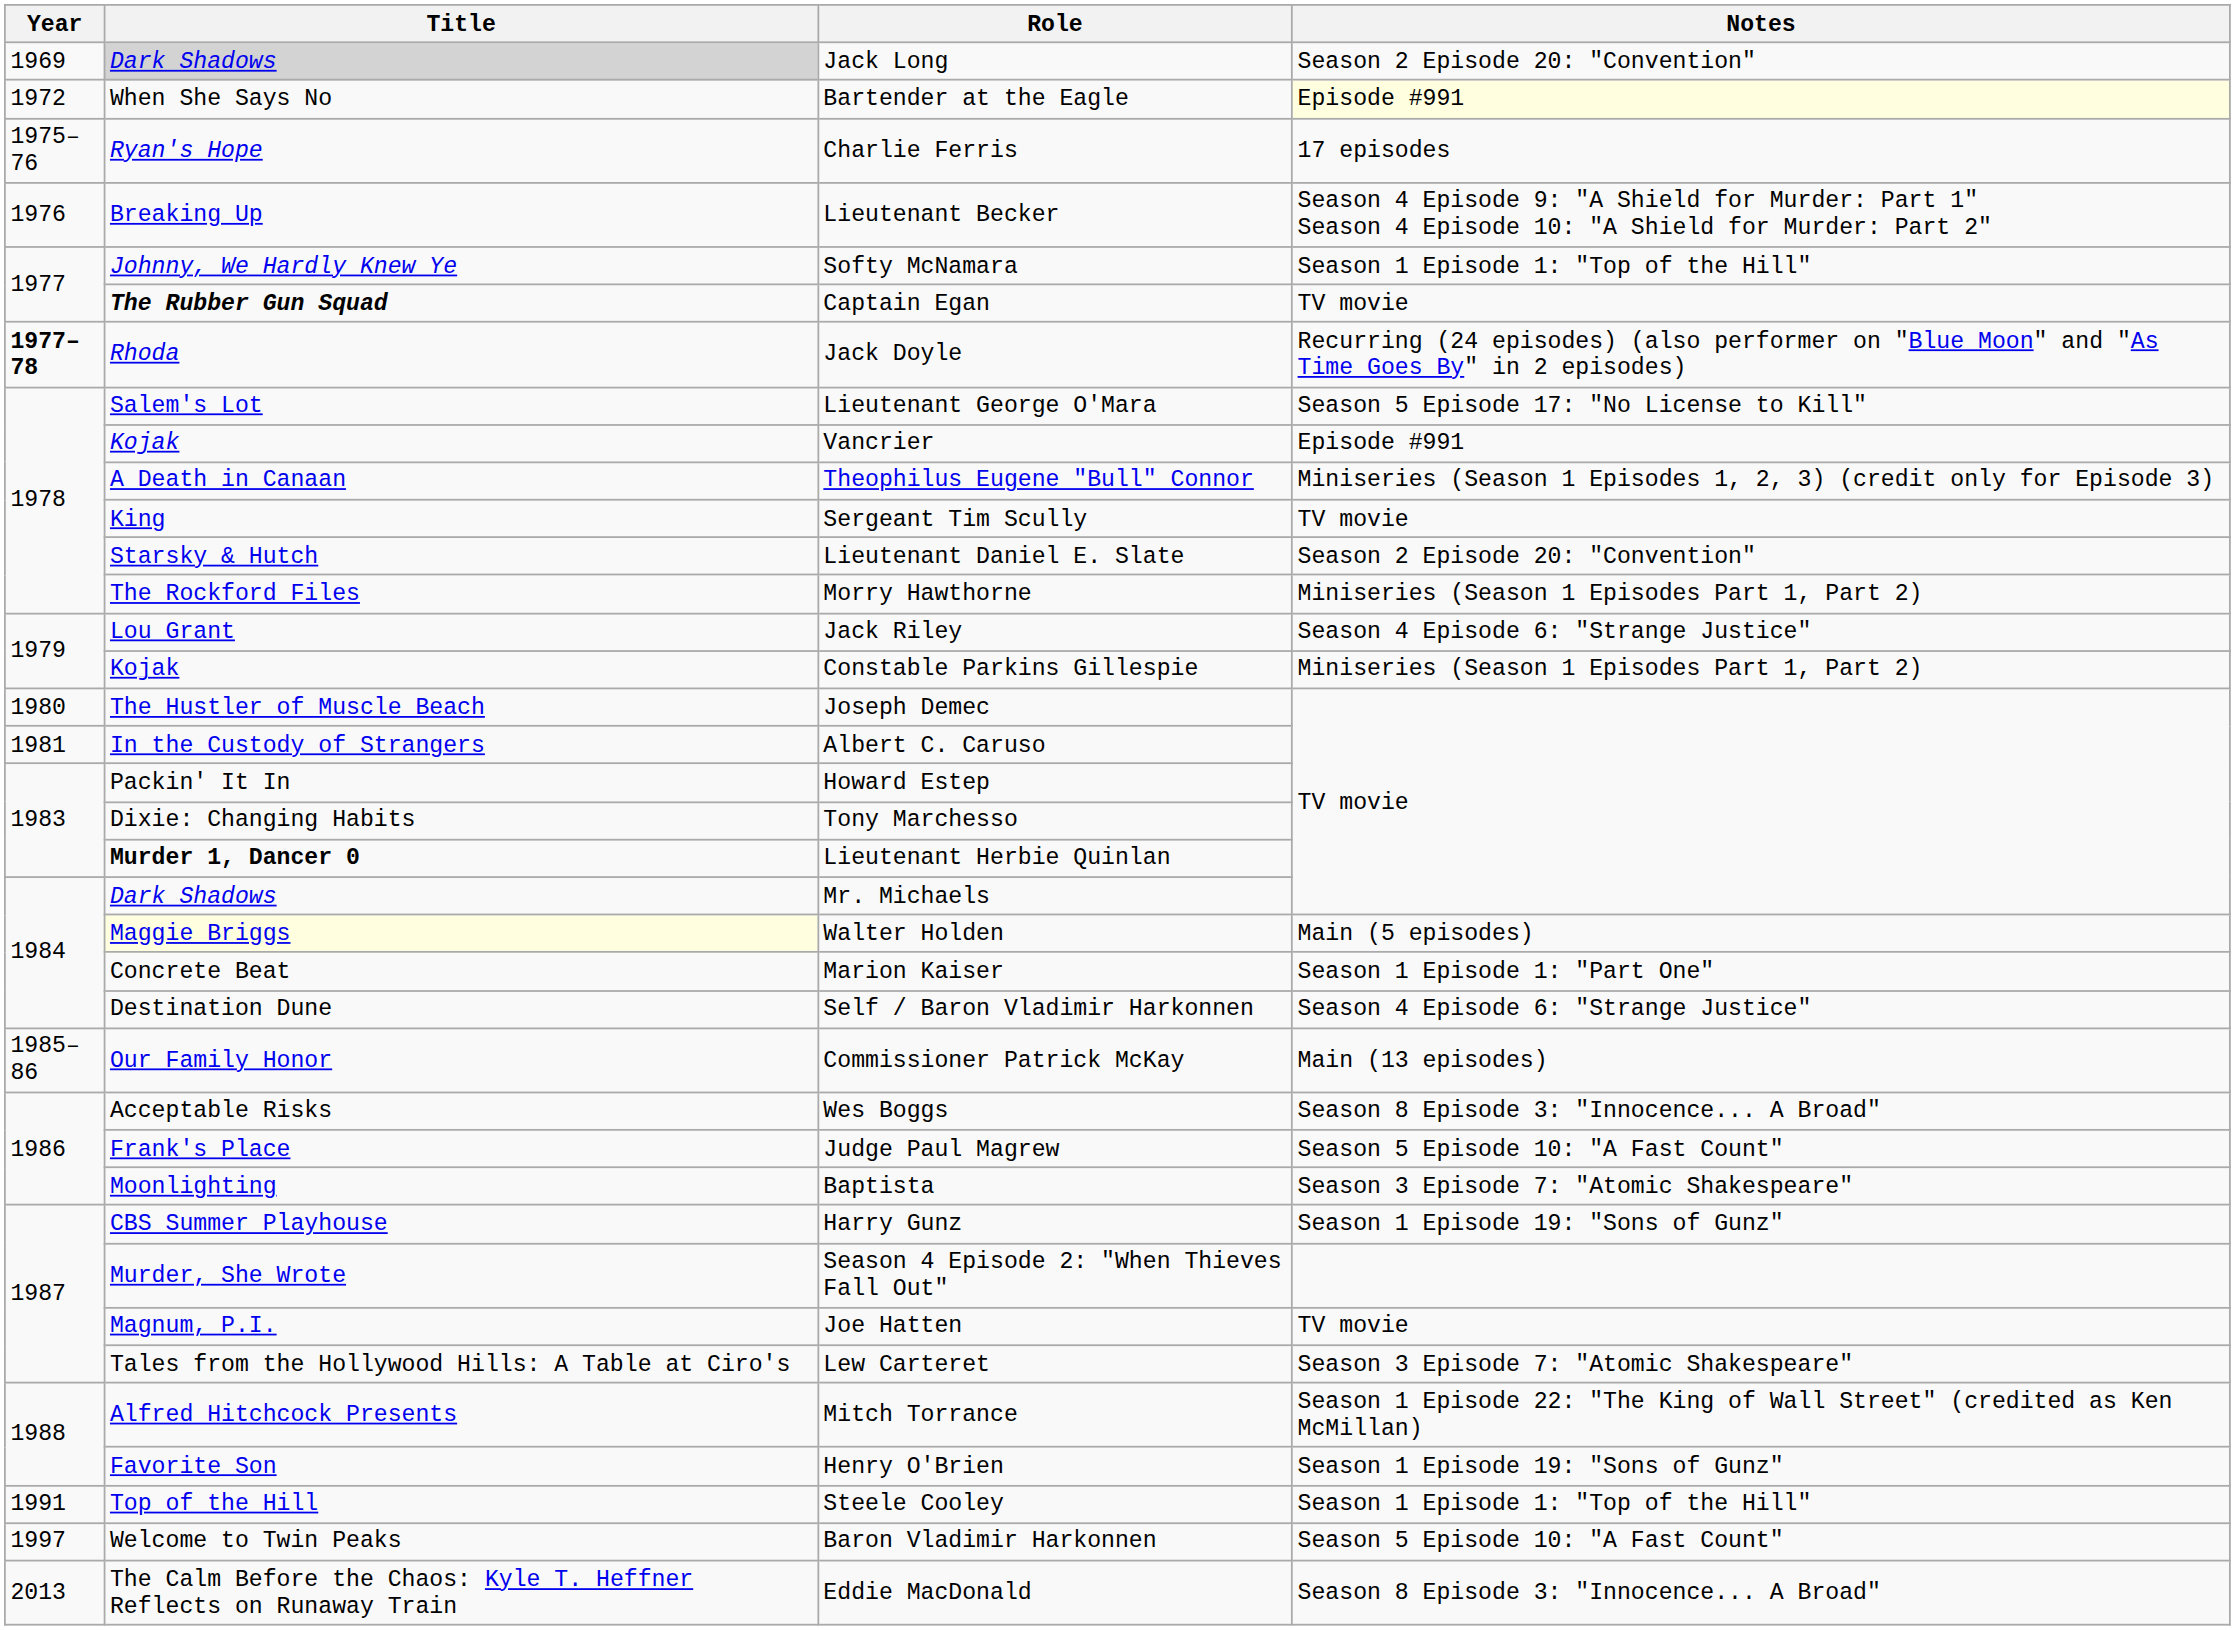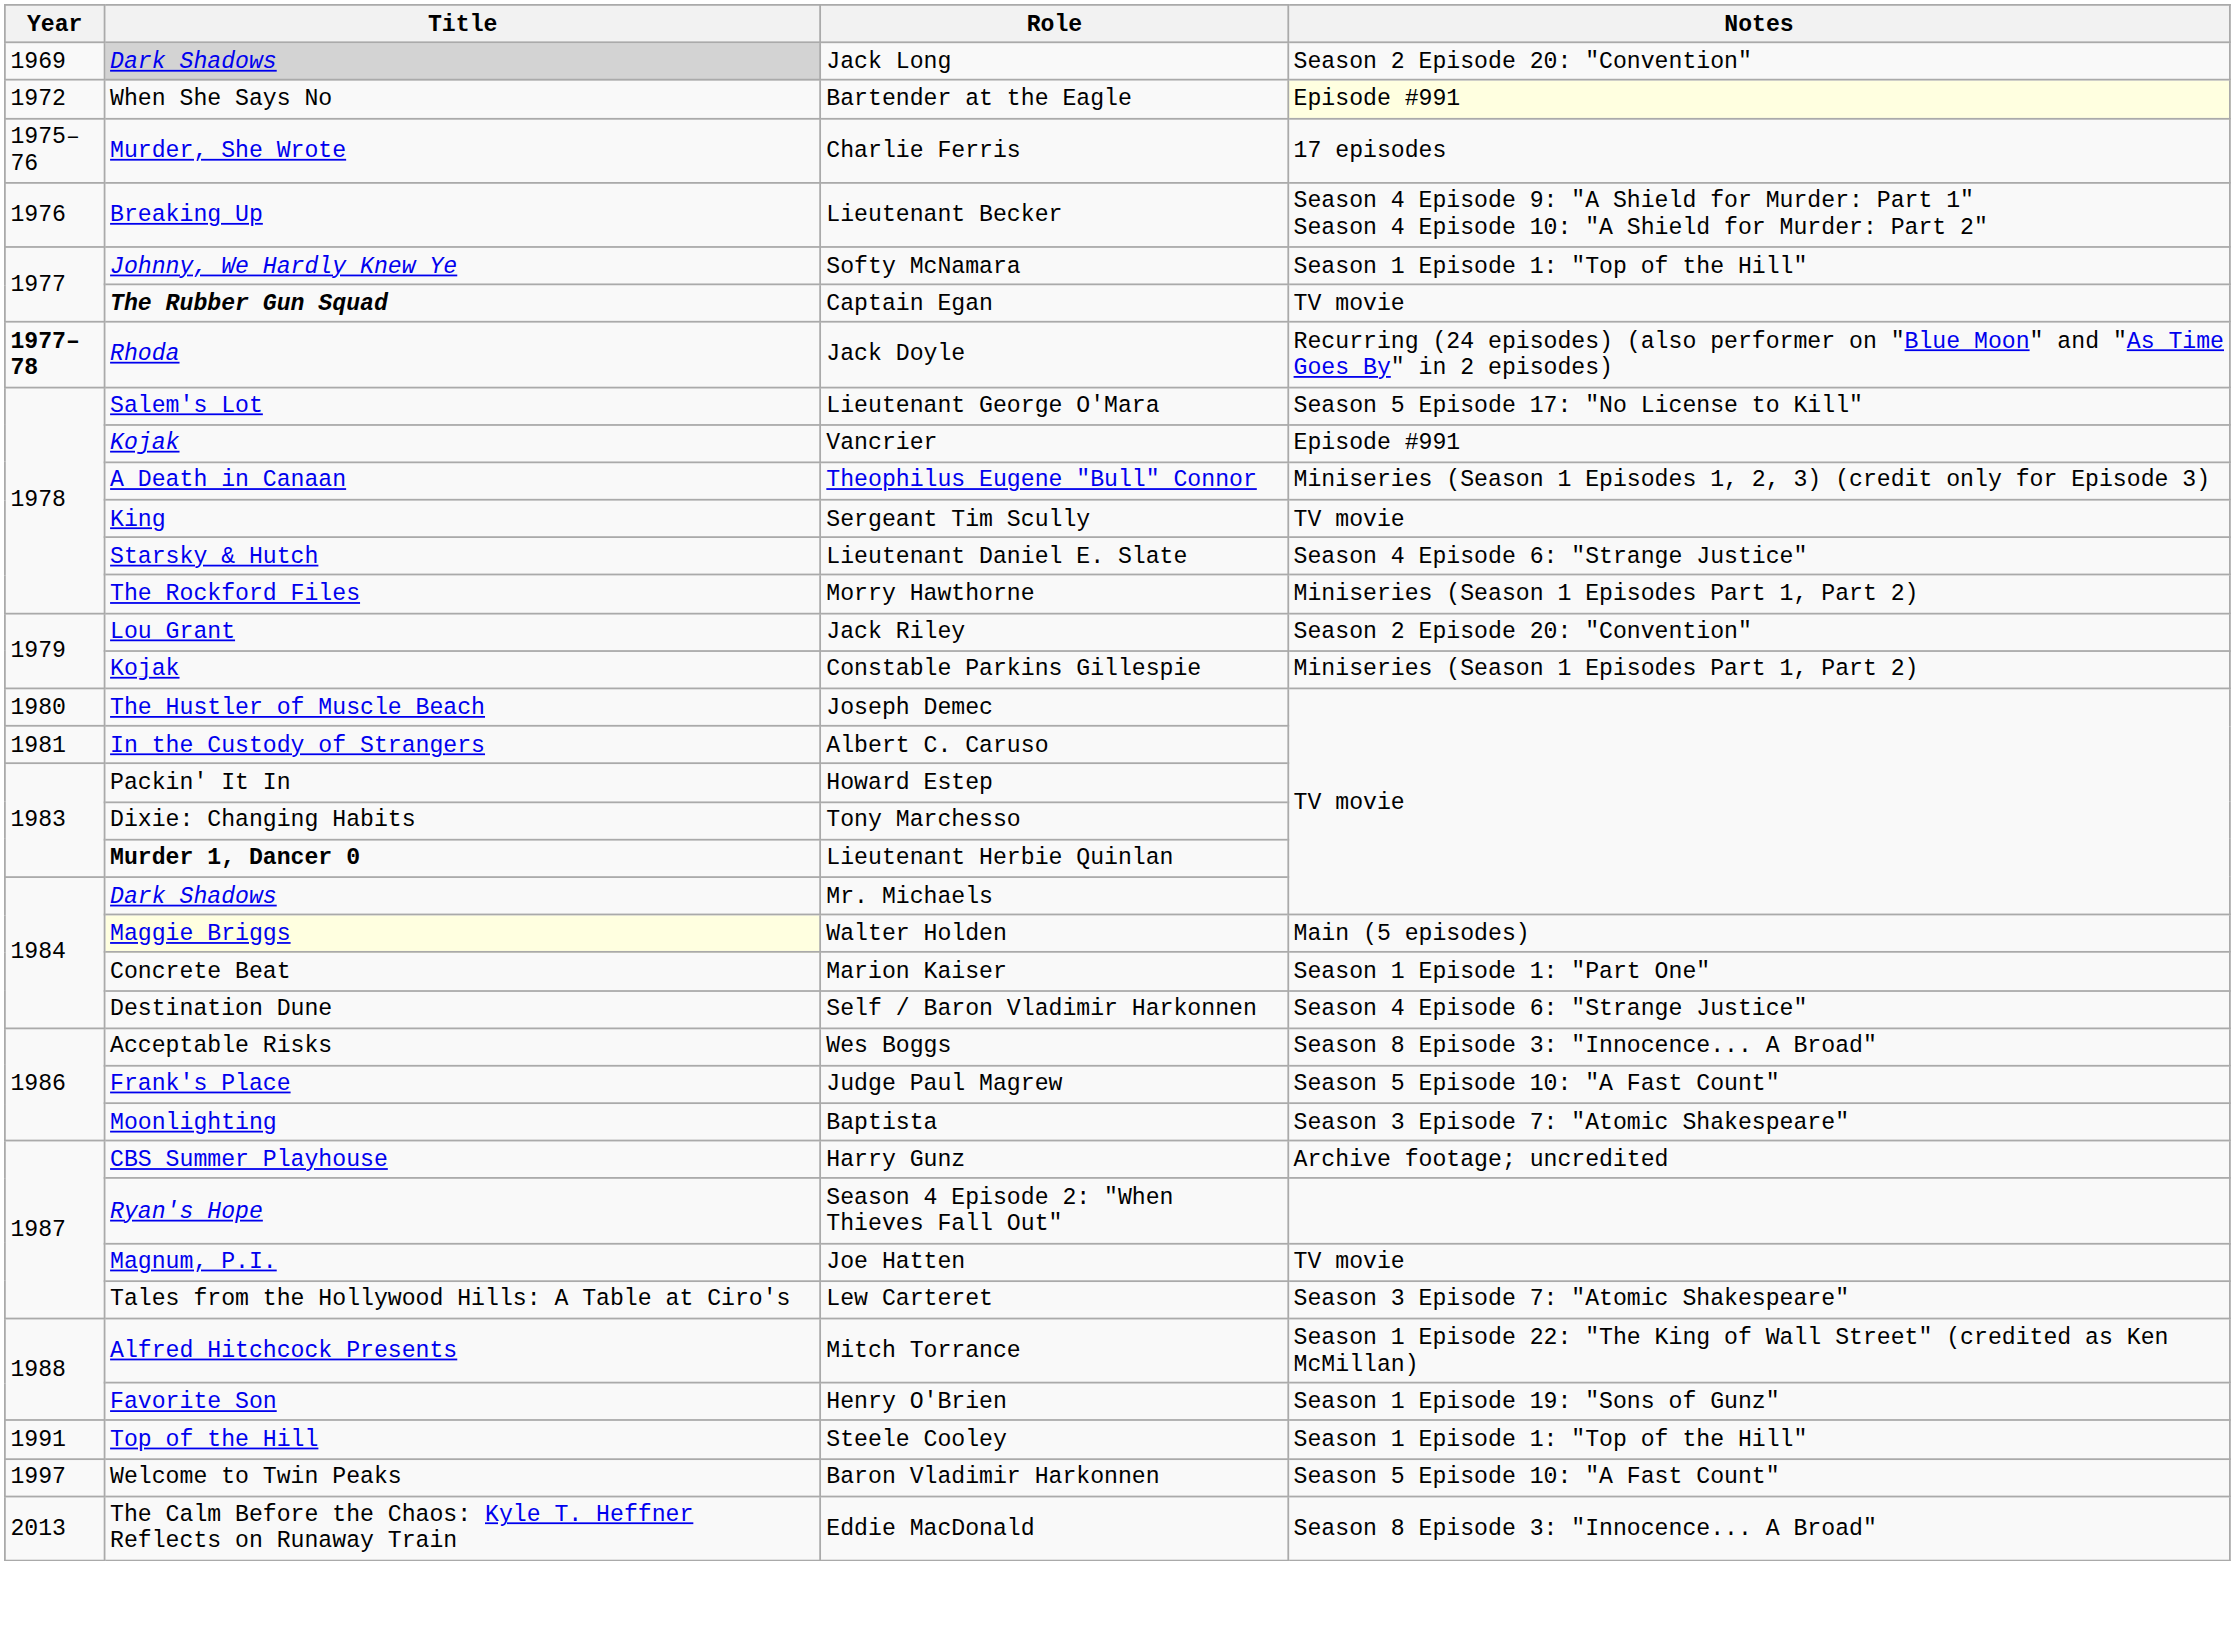Charlie Ferris | Title: Ryan's Hope -> Murder, She Wrote
Lieutenant Daniel E. Slate | Notes: Season 2 Episode 20: "Convention" -> Season 4 Episode 6: "Strange Justice"
Jack Riley | Notes: Season 4 Episode 6: "Strange Justice" -> Season 2 Episode 20: "Convention"
- row: 1985–86 | Our Family Honor | Commissioner Patrick McKay | Main (13 episodes)
Harry Gunz | Notes: Season 1 Episode 19: "Sons of Gunz" -> Archive footage; uncredited
Season 4 Episode 2: "When Thieves Fall Out" | Title: Murder, She Wrote -> Ryan's Hope
